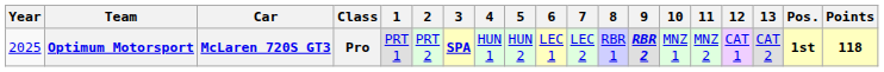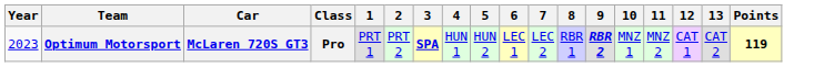- column: Pos. | 1st
Optimum Motorsport | Year: 2025 -> 2023
Optimum Motorsport | Points: 118 -> 119
